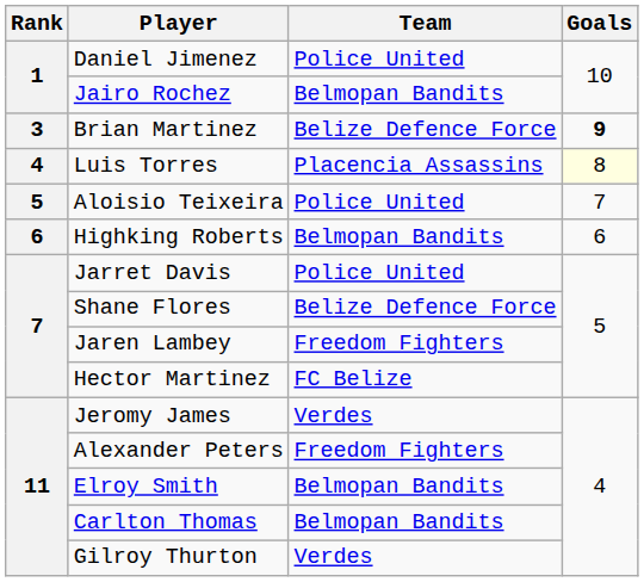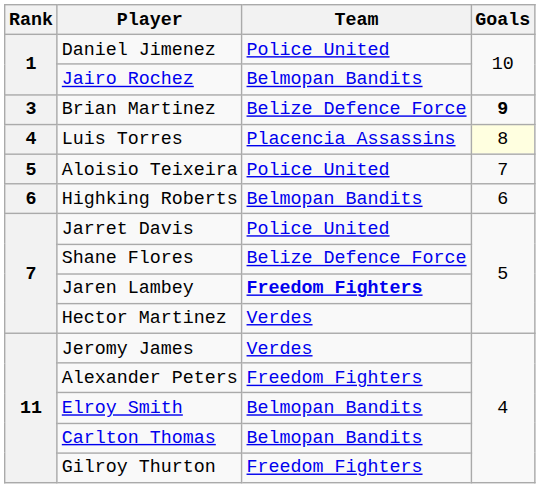Jaren Lambey | Team: normal -> bold
Hector Martinez | Team: FC Belize -> Verdes
Gilroy Thurton | Team: Verdes -> Freedom Fighters
